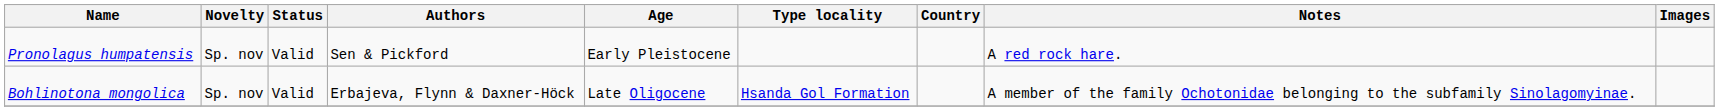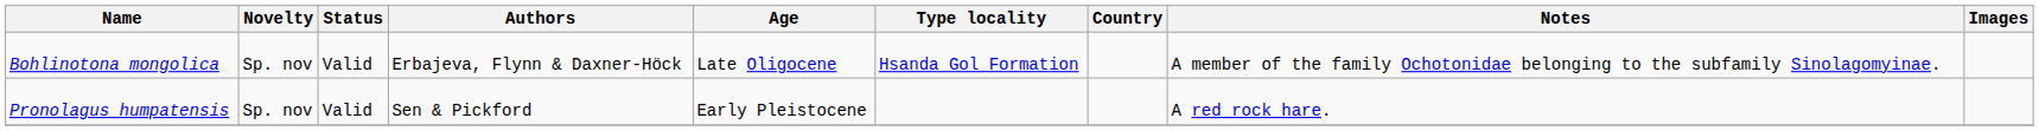rows swapped: Bohlinotona mongolica <-> Pronolagus humpatensis
